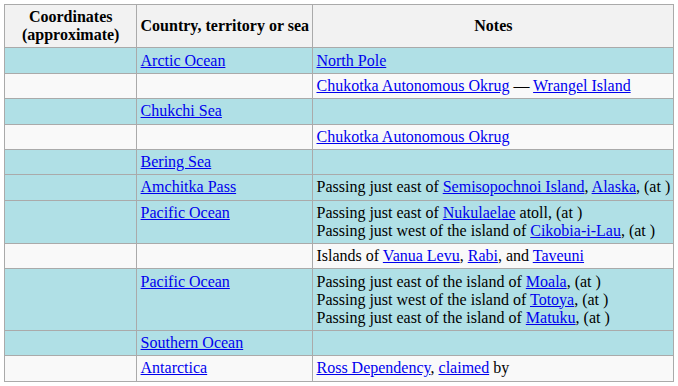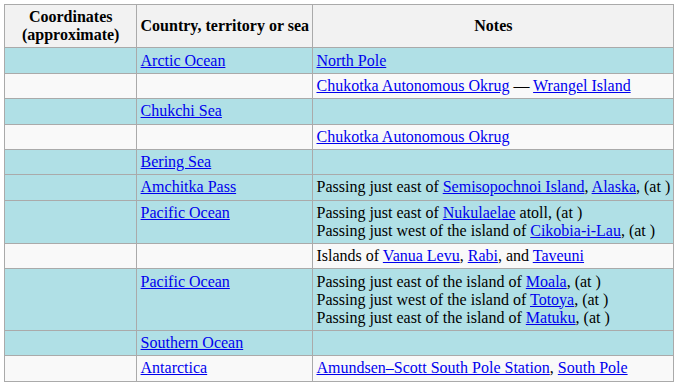- row: Antarctica | Ross Dependency, claimed by
+ row: Antarctica | Amundsen–Scott South Pole Station, South Pole
